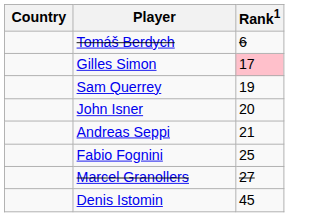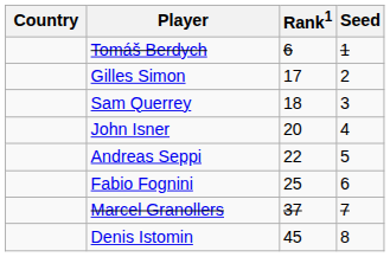+ column: Seed | 1 | 2 | 3 | 4 | 5 | 6 | 7 | 8
Gilles Simon | Rank1: pink background -> no background
Sam Querrey | Rank1: 19 -> 18
Andreas Seppi | Rank1: 21 -> 22
Marcel Granollers | Rank1: 27 -> 37
